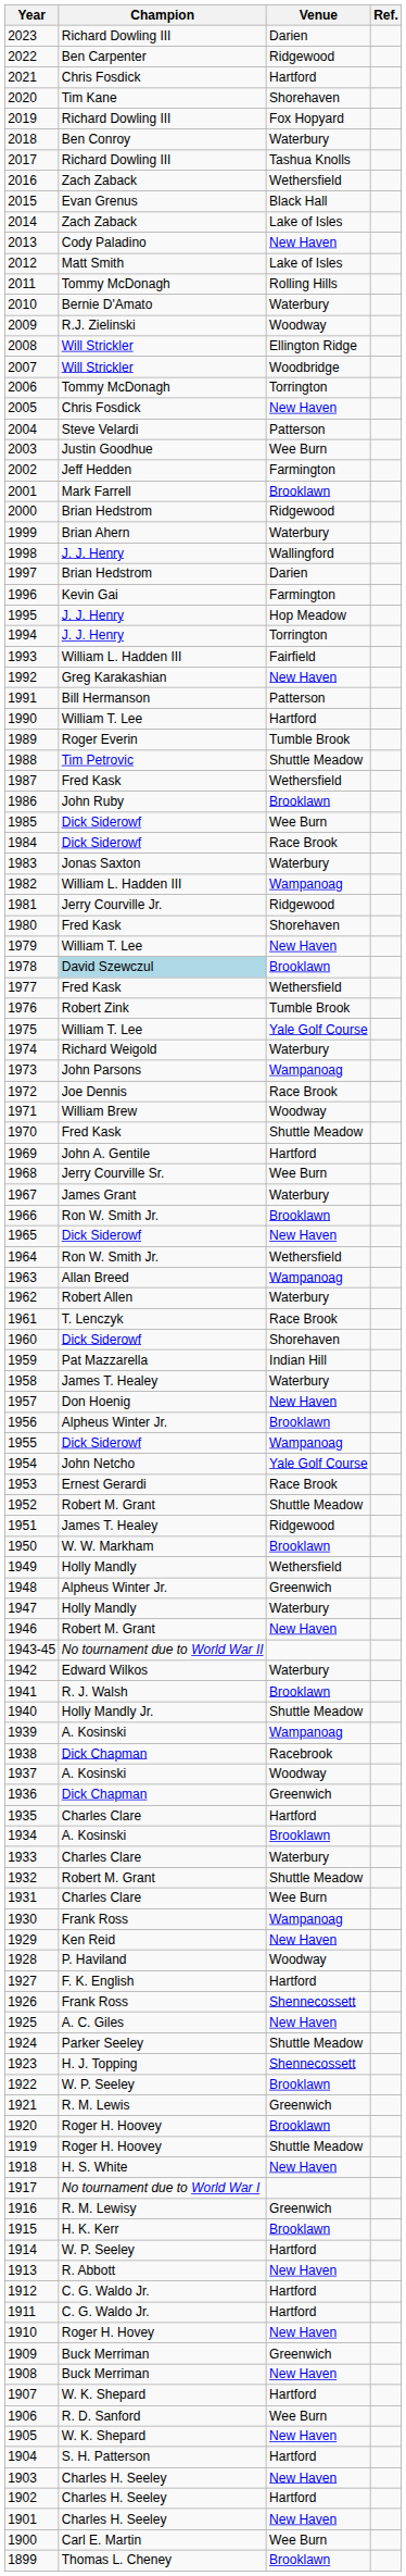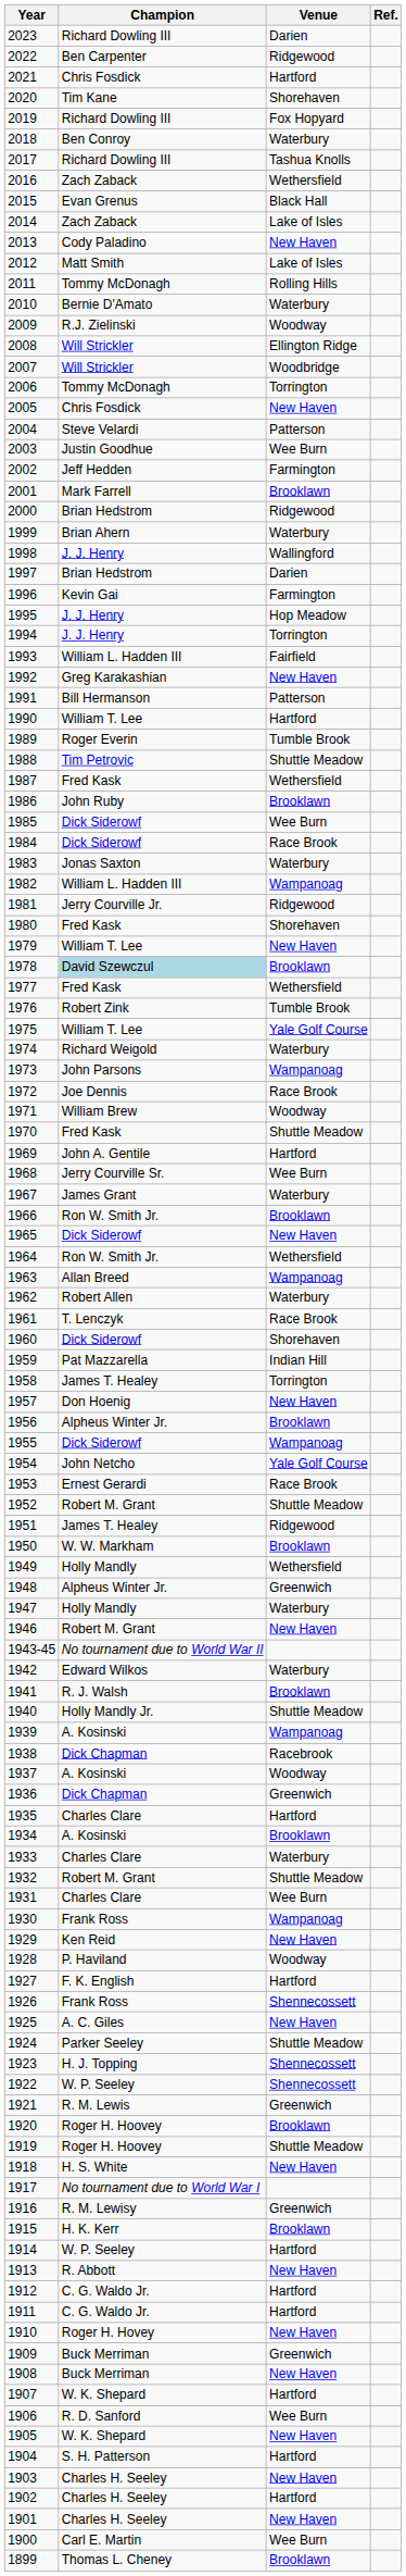1958 | Venue: Waterbury -> Torrington
1922 | Venue: Brooklawn -> Shennecossett
